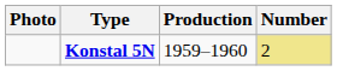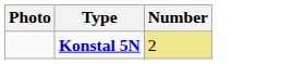- column: Production | 1959–1960
